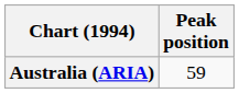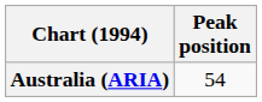Australia (ARIA) | Peak position: 59 -> 54
